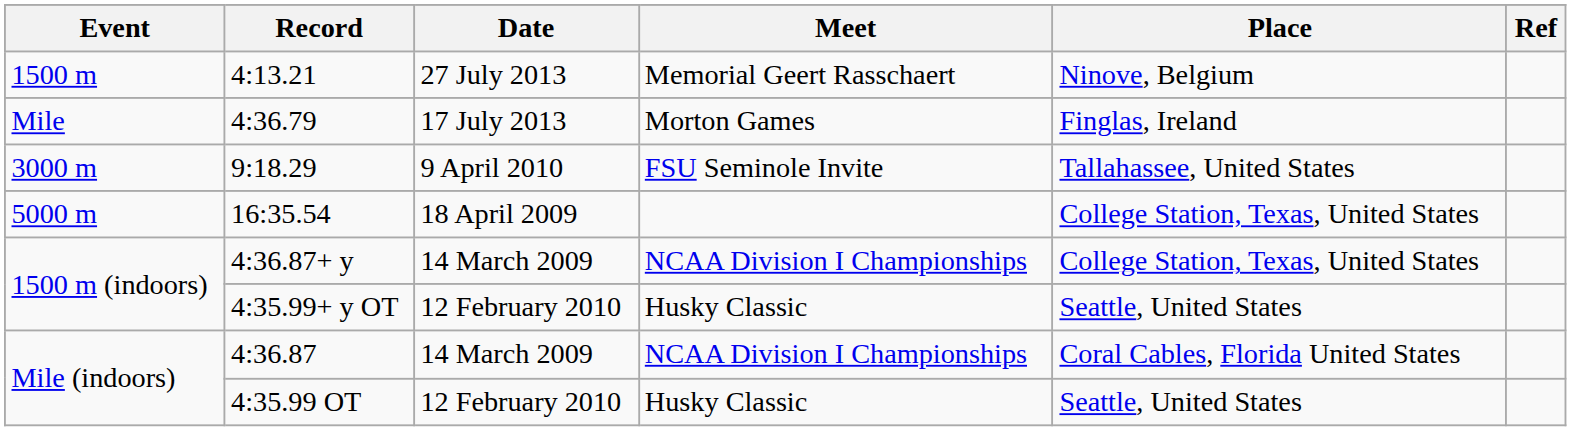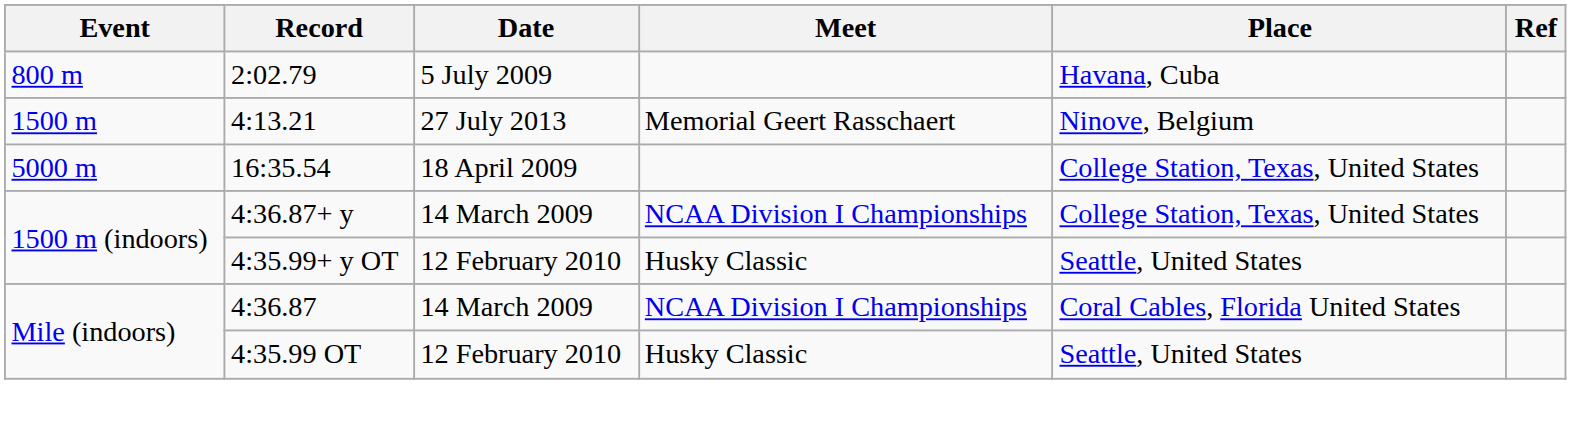+ row: 800 m | 2:02.79 | 5 July 2009 | Havana, Cuba
- row: Mile | 4:36.79 | 17 July 2013 | Morton Games | Finglas, Ireland
- row: 3000 m | 9:18.29 | 9 April 2010 | FSU Seminole Invite | Tallahassee, United States
